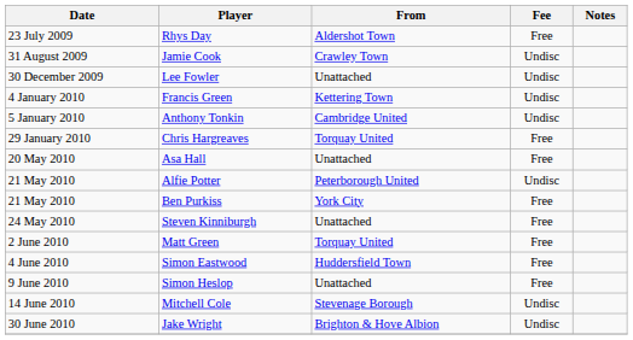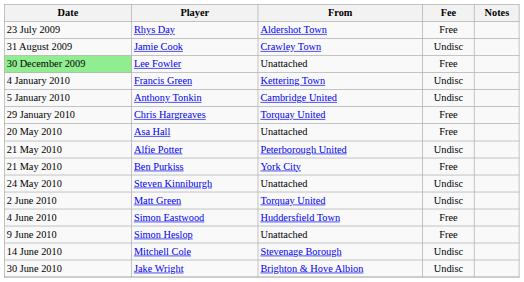Lee Fowler | Date: no background -> lightgreen background
Lee Fowler | Fee: Undisc -> Free
Steven Kinniburgh | Fee: Free -> Undisc
Matt Green | Fee: Free -> Undisc
